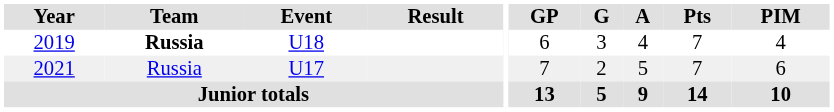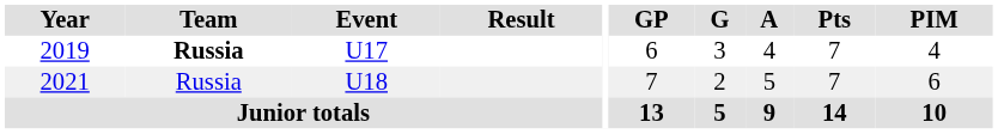2019 | Event: U18 -> U17
2021 | Event: U17 -> U18
